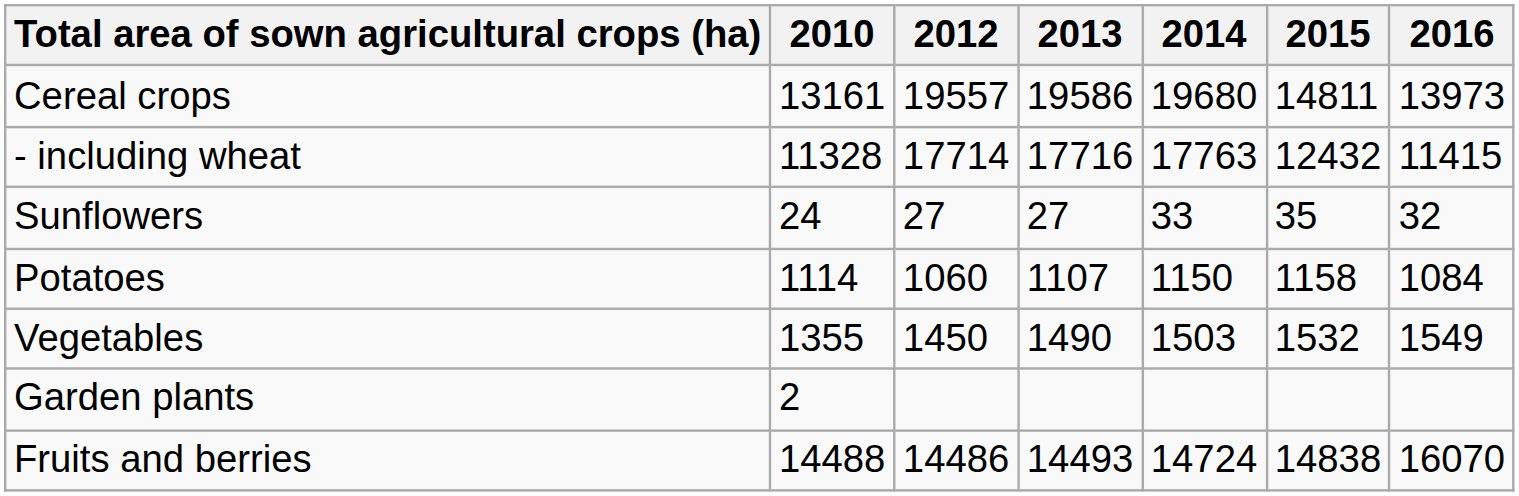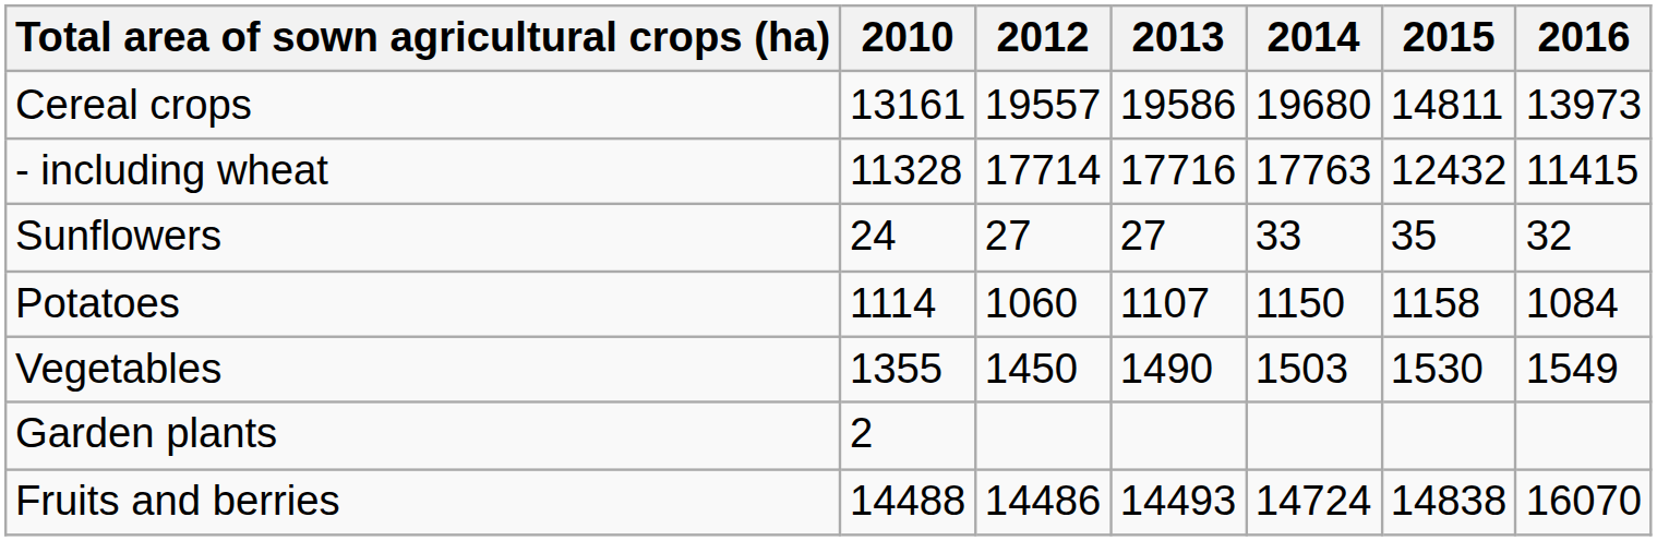Vegetables | 2015: 1532 -> 1530
